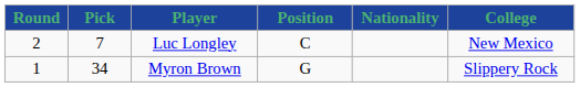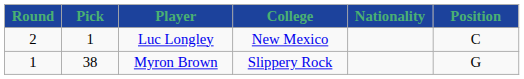columns swapped: Position <-> College
Luc Longley | Pick: 7 -> 1
Myron Brown | Pick: 34 -> 38
